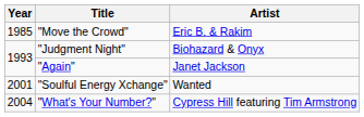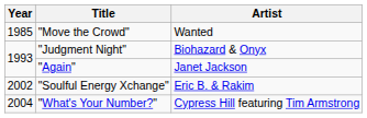"Move the Crowd" | Artist: Eric B. & Rakim -> Wanted
"Soulful Energy Xchange" | Year: 2001 -> 2002
"Soulful Energy Xchange" | Artist: Wanted -> Eric B. & Rakim
